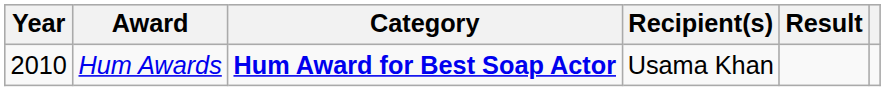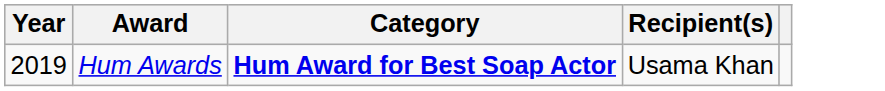- column: Result
Hum Awards | Year: 2010 -> 2019
